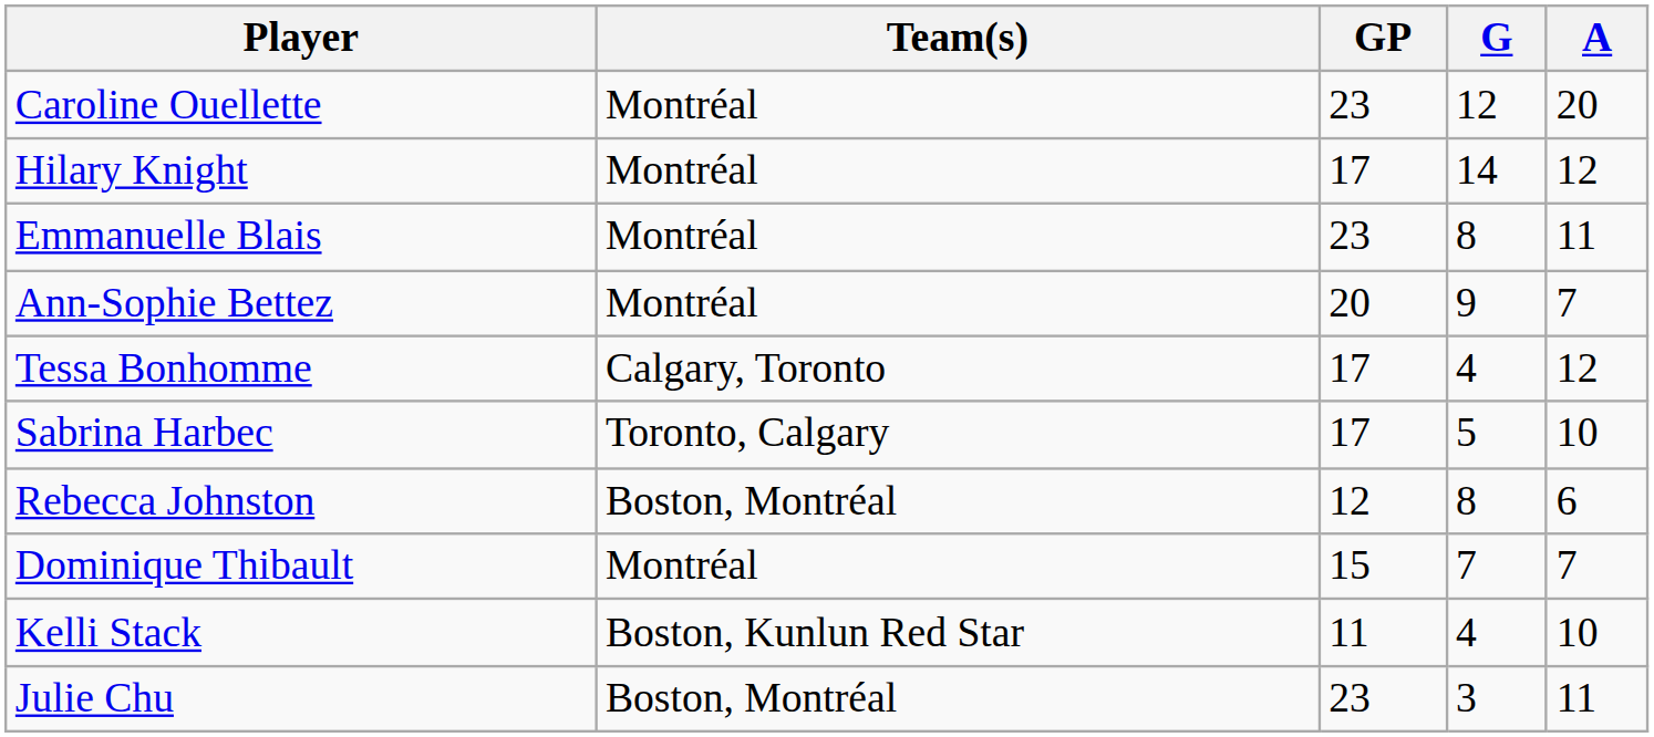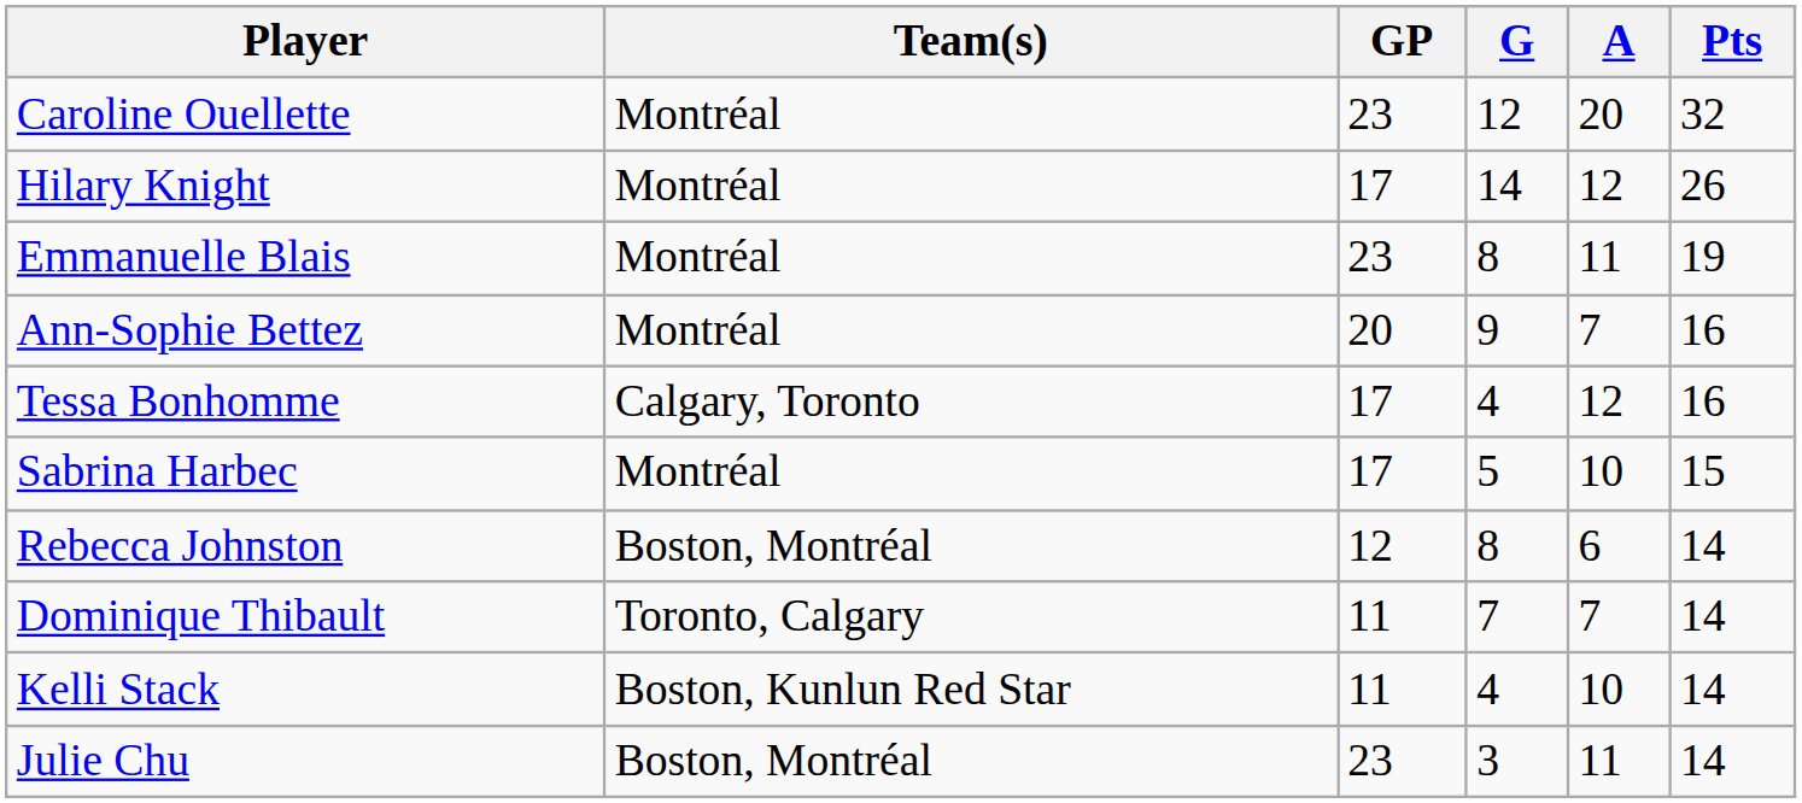+ column: Pts | 32 | 26 | 19 | 16 | 16 | 15 | 14 | 14 | 14 | 14
Sabrina Harbec | Team(s): Toronto, Calgary -> Montréal
Dominique Thibault | Team(s): Montréal -> Toronto, Calgary
Dominique Thibault | GP: 15 -> 11
